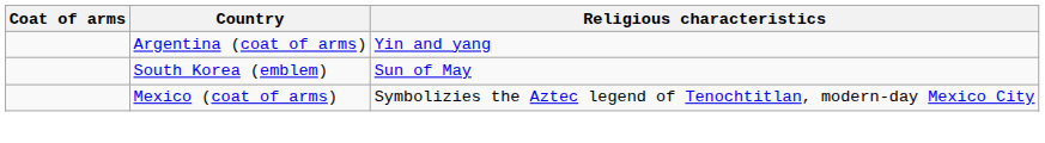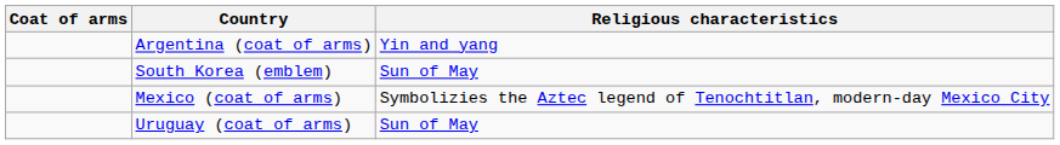+ row: Uruguay (coat of arms) | Sun of May
